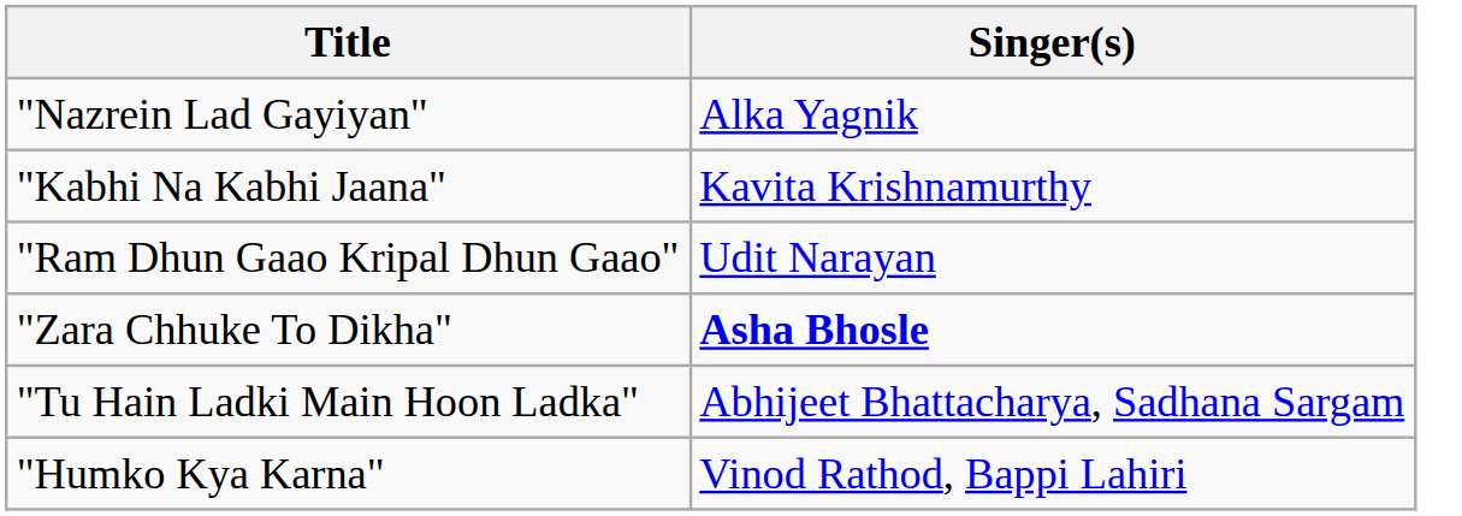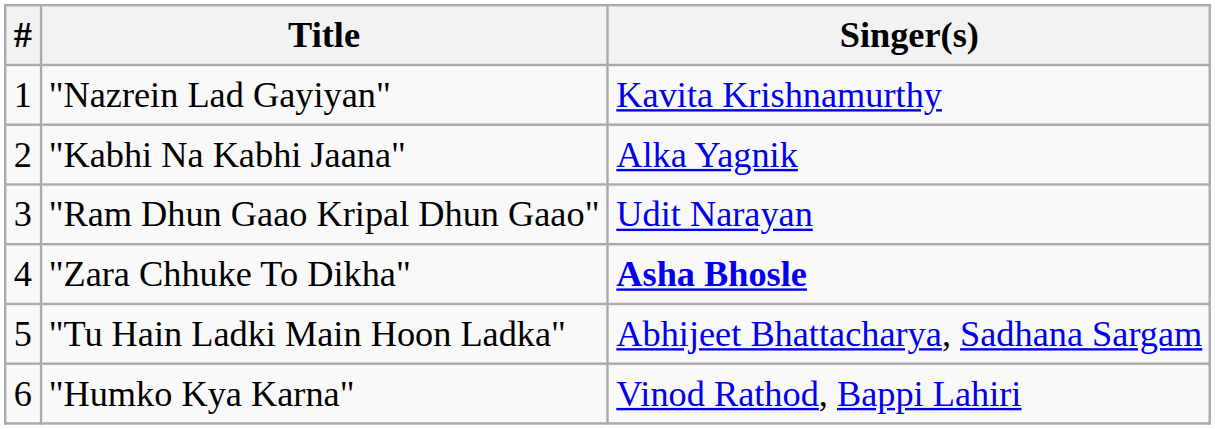+ column: # | 1 | 2 | 3 | 4 | 5 | 6
"Nazrein Lad Gayiyan" | Singer(s): Alka Yagnik -> Kavita Krishnamurthy
"Kabhi Na Kabhi Jaana" | Singer(s): Kavita Krishnamurthy -> Alka Yagnik
